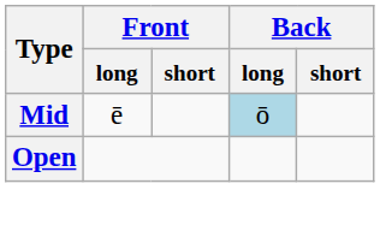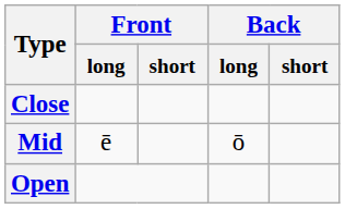+ row: Close
Mid | Back / long: lightblue background -> no background
